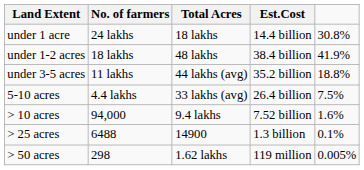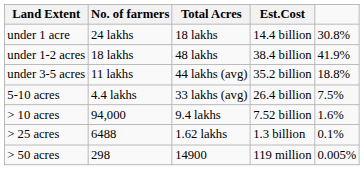> 25 acres | Total Acres: 14900 -> 1.62 lakhs
> 50 acres | Total Acres: 1.62 lakhs -> 14900
